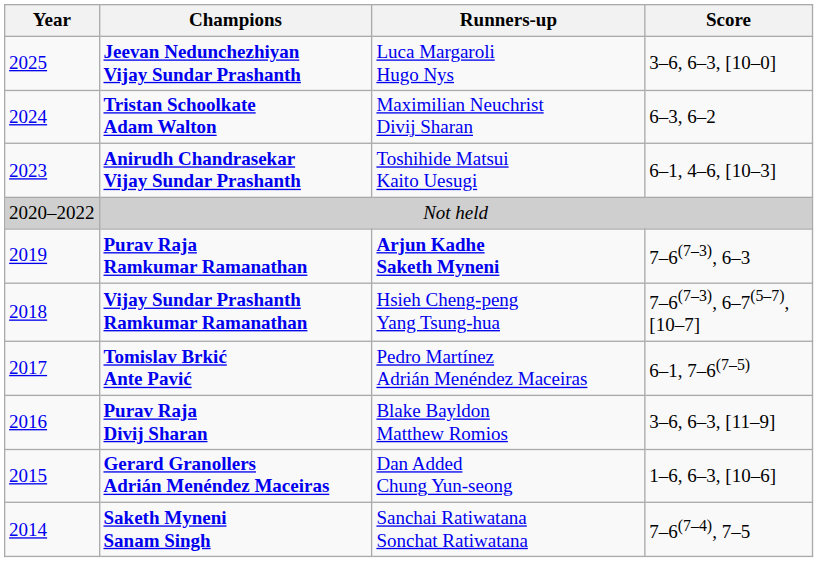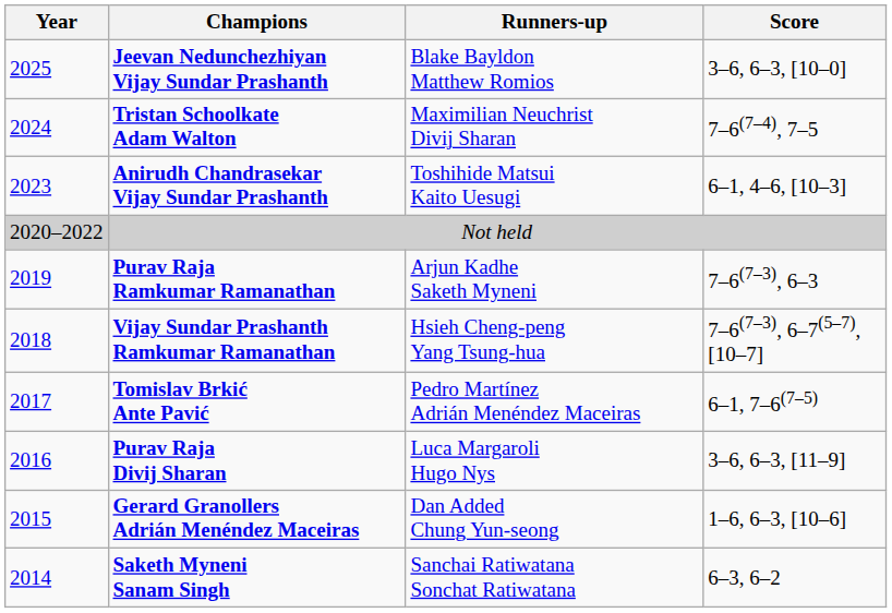Jeevan Nedunchezhiyan Vijay Sundar Prashanth | Runners-up: Luca Margaroli Hugo Nys -> Blake Bayldon Matthew Romios
Tristan Schoolkate Adam Walton | Score: 6–3, 6–2 -> 7–6(7–4), 7–5
Purav Raja Ramkumar Ramanathan | Runners-up: bold -> normal
Purav Raja Divij Sharan | Runners-up: Blake Bayldon Matthew Romios -> Luca Margaroli Hugo Nys
Saketh Myneni Sanam Singh | Score: 7–6(7–4), 7–5 -> 6–3, 6–2
